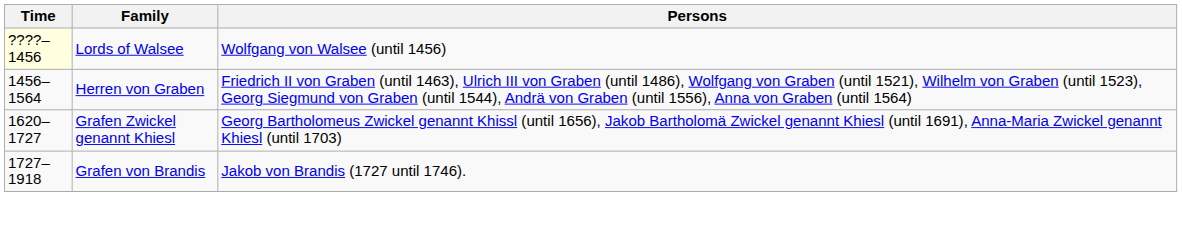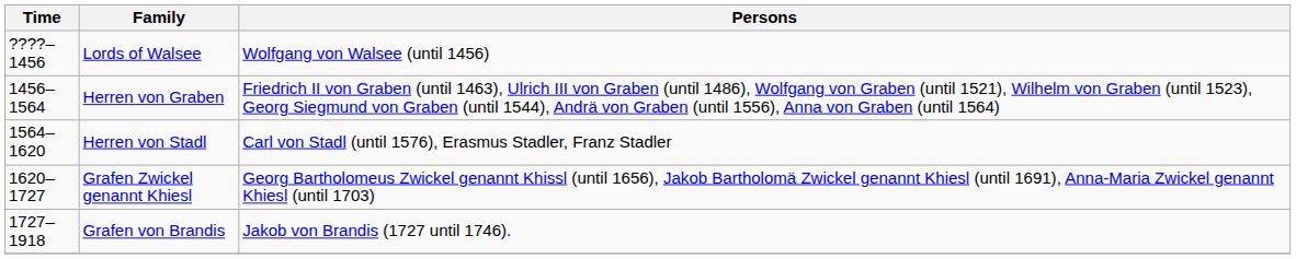Lords of Walsee | Time: lightyellow background -> no background
+ row: 1564–1620 | Herren von Stadl | Carl von Stadl (until 1576), Erasmus Stadler, Franz Stadler
